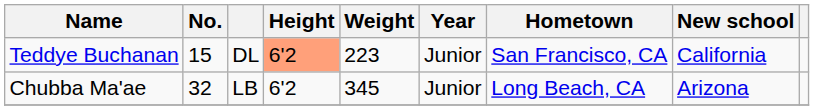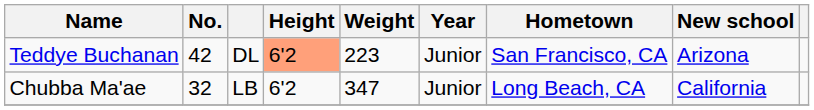Teddye Buchanan | No.: 15 -> 42
Teddye Buchanan | New school: California -> Arizona
Chubba Ma'ae | Weight: 345 -> 347
Chubba Ma'ae | New school: Arizona -> California
